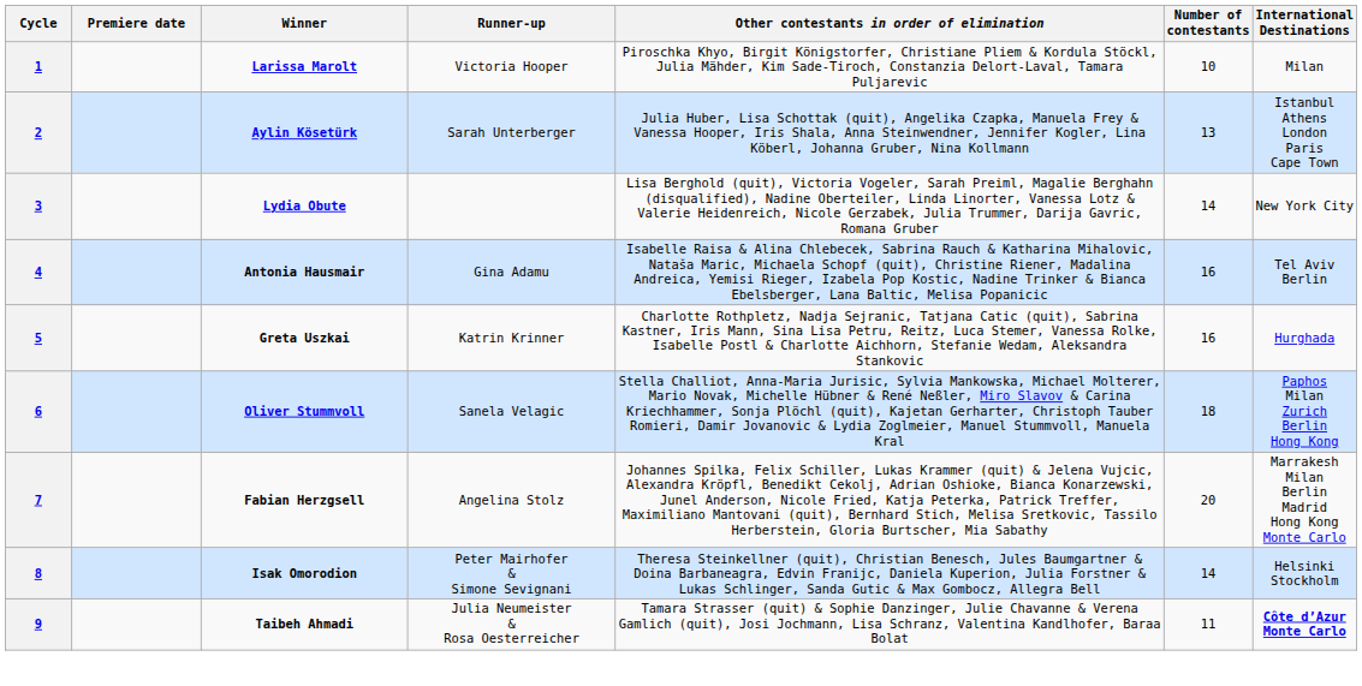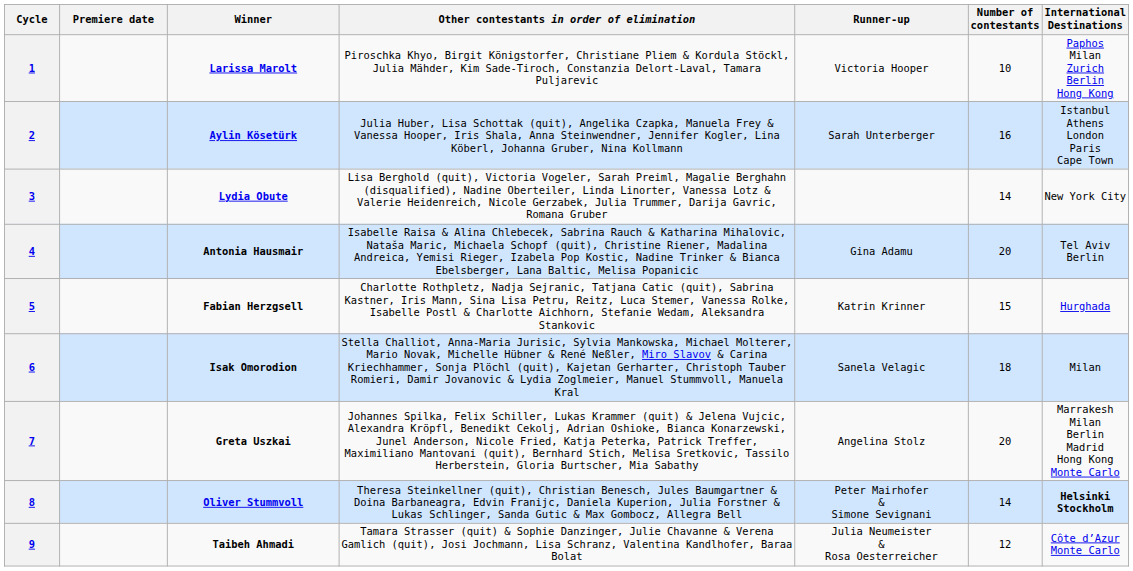columns swapped: Runner-up <-> Other contestants in order of elimination
1 | International Destinations: Milan -> Paphos Milan Zurich Berlin Hong Kong
2 | Number of contestants: 13 -> 16
4 | Number of contestants: 16 -> 20
5 | Winner: Greta Uszkai -> Fabian Herzgsell
5 | Number of contestants: 16 -> 15
6 | Winner: Oliver Stummvoll -> Isak Omorodion
6 | International Destinations: Paphos Milan Zurich Berlin Hong Kong -> Milan
7 | Winner: Fabian Herzgsell -> Greta Uszkai
8 | Winner: Isak Omorodion -> Oliver Stummvoll
8 | International Destinations: normal -> bold
9 | Number of contestants: 11 -> 12
9 | International Destinations: bold -> normal
